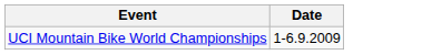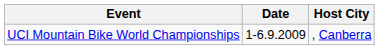+ column: Host City | , Canberra
